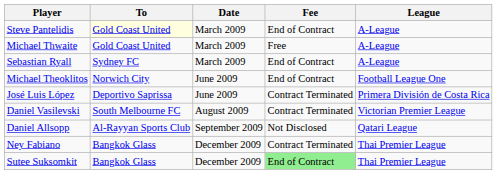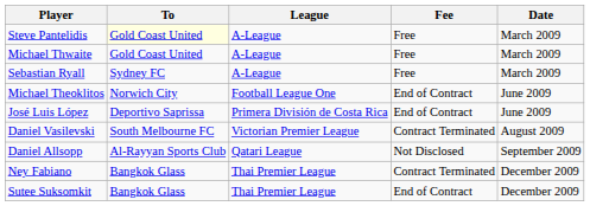columns swapped: League <-> Date
Steve Pantelidis | Fee: End of Contract -> Free
Sebastian Ryall | Fee: End of Contract -> Free
José Luis López | Fee: Contract Terminated -> End of Contract
Sutee Suksomkit | Fee: lightgreen background -> no background
